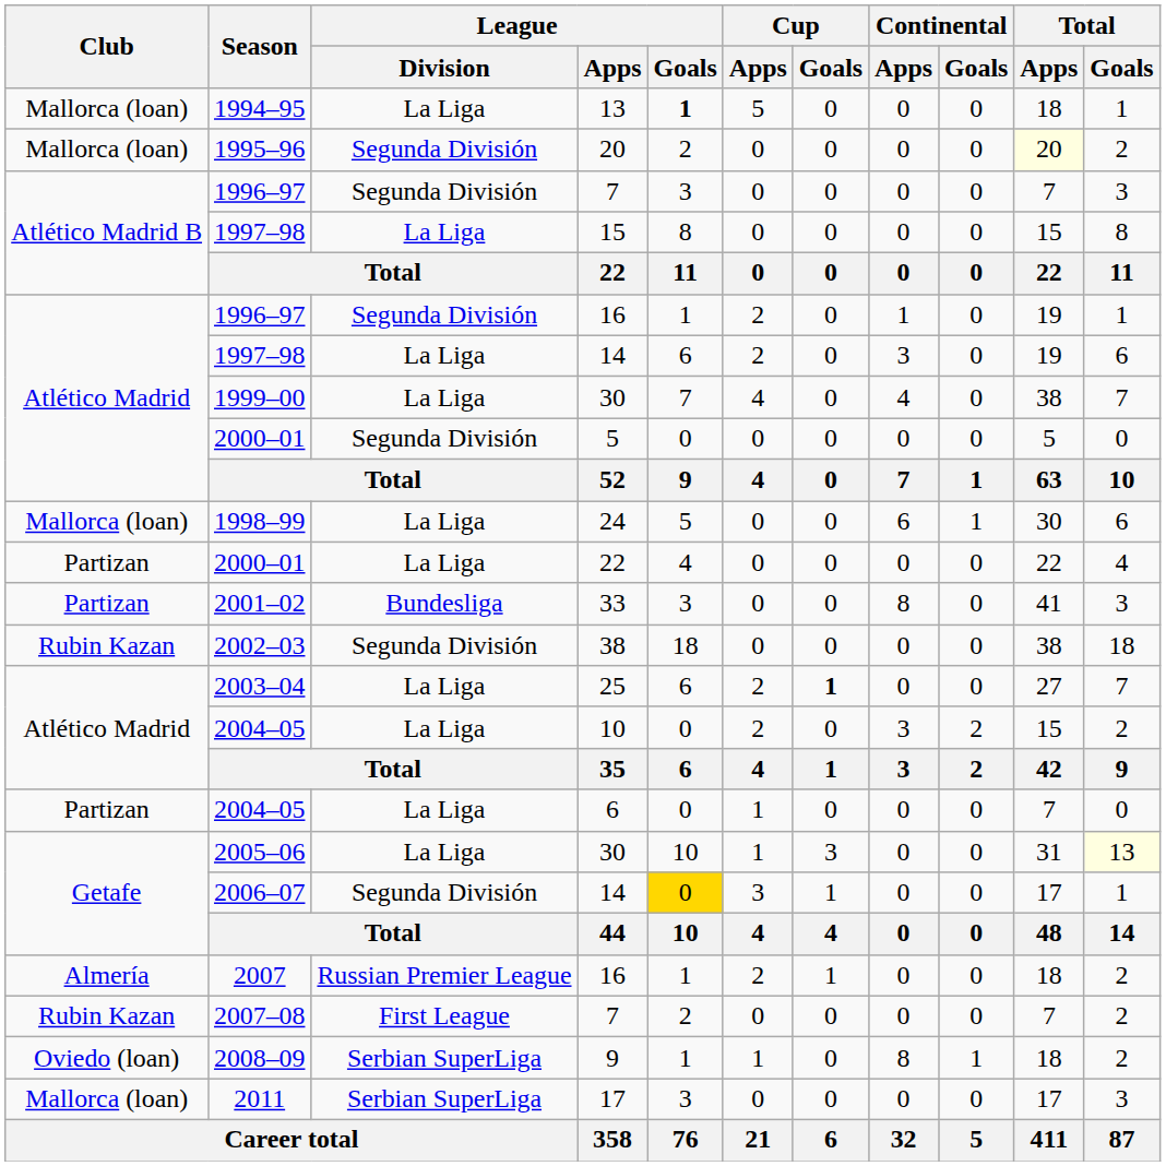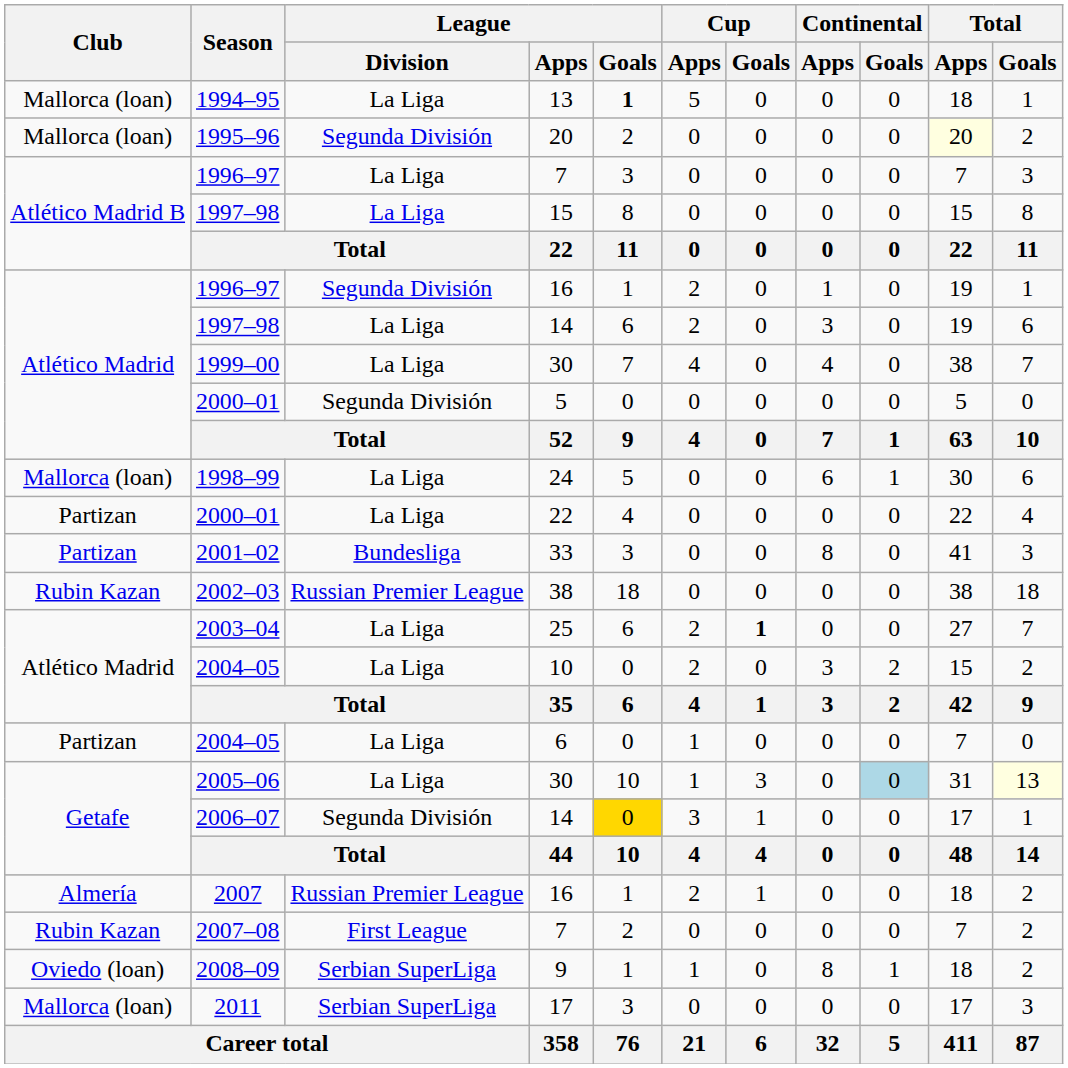1996–97 / 7 | League / Division: Segunda División -> La Liga
2002–03 | League / Division: Segunda División -> Russian Premier League
2005–06 | Continental / Goals: no background -> lightblue background
